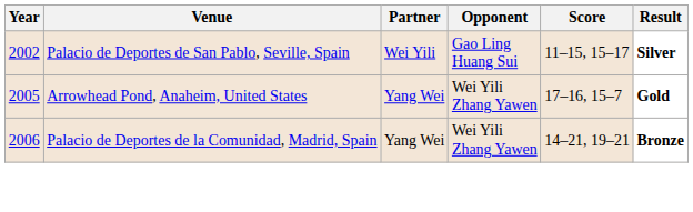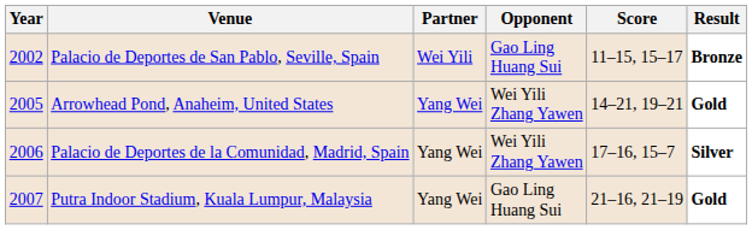Palacio de Deportes de San Pablo, Seville, Spain | Result: Silver -> Bronze
Arrowhead Pond, Anaheim, United States | Score: 17–16, 15–7 -> 14–21, 19–21
Palacio de Deportes de la Comunidad, Madrid, Spain | Score: 14–21, 19–21 -> 17–16, 15–7
Palacio de Deportes de la Comunidad, Madrid, Spain | Result: Bronze -> Silver
+ row: 2007 | Putra Indoor Stadium, Kuala Lumpur, Malaysia | Yang Wei | Gao Ling Huang Sui | 21–16, 21–19 | Gold
